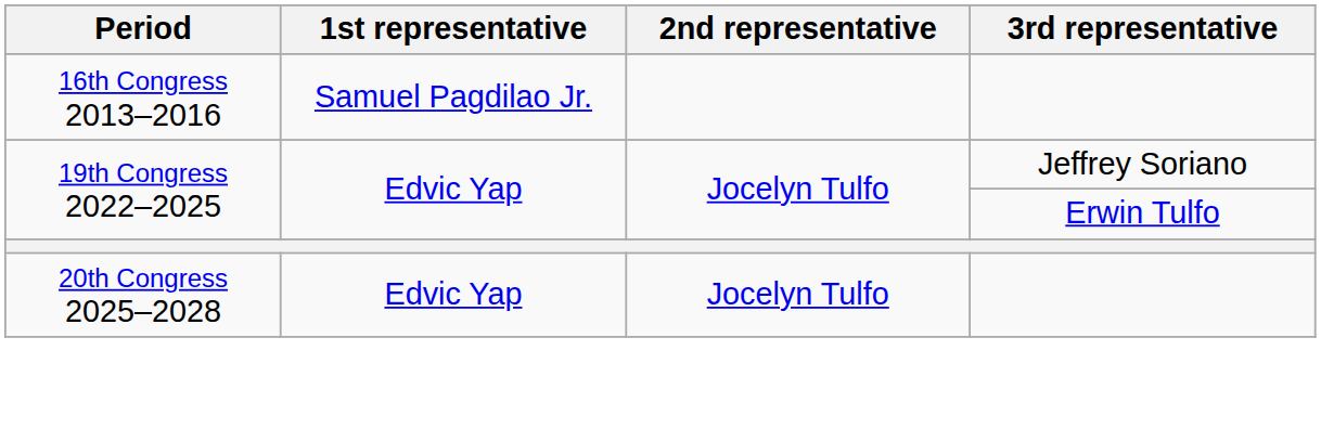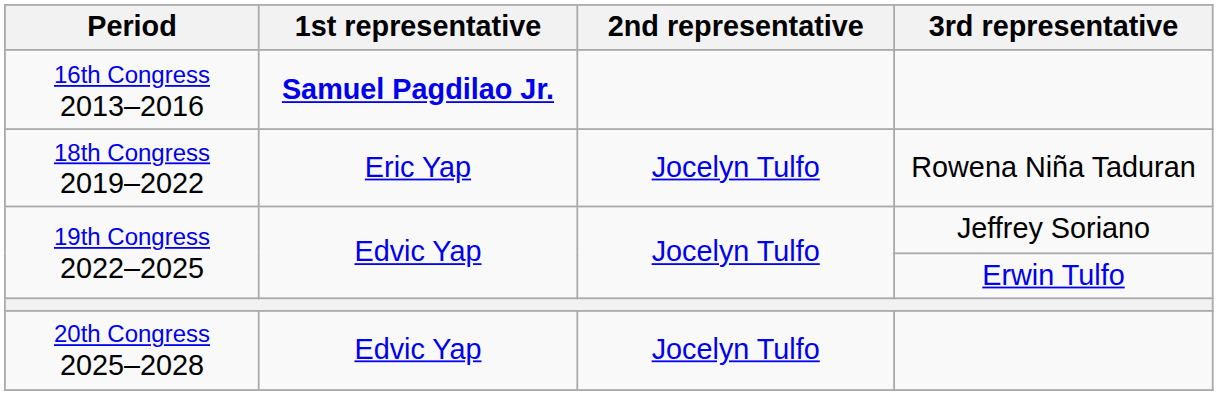16th Congress 2013–2016 | 1st representative: normal -> bold
+ row: 18th Congress 2019–2022 | Eric Yap | Jocelyn Tulfo | Rowena Niña Taduran
